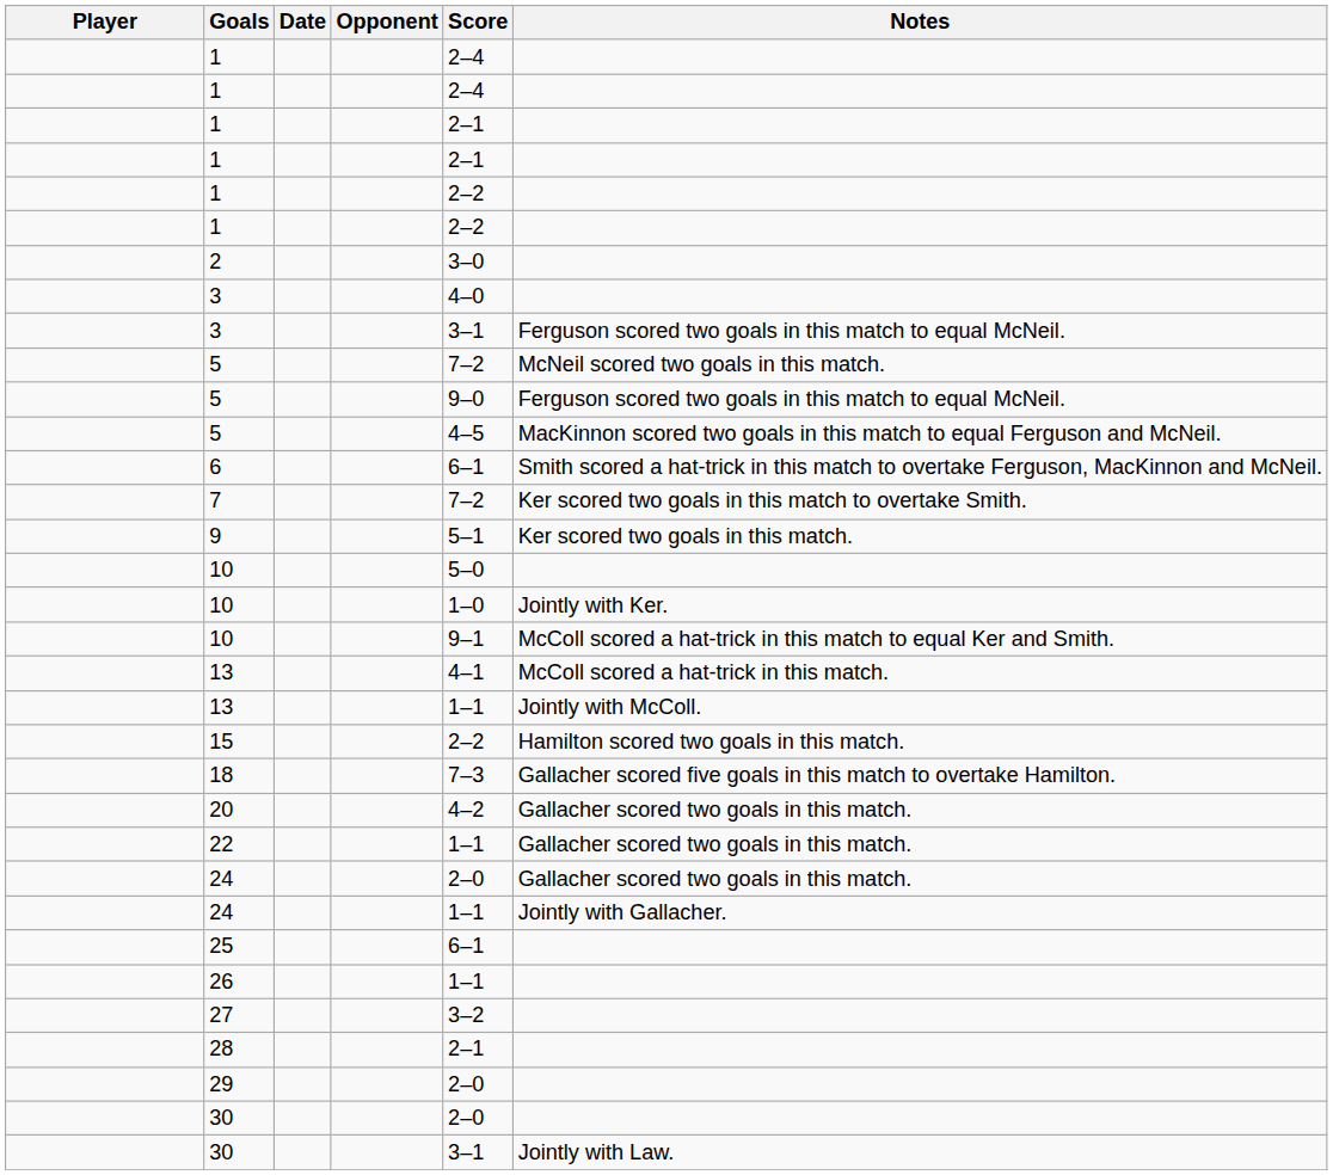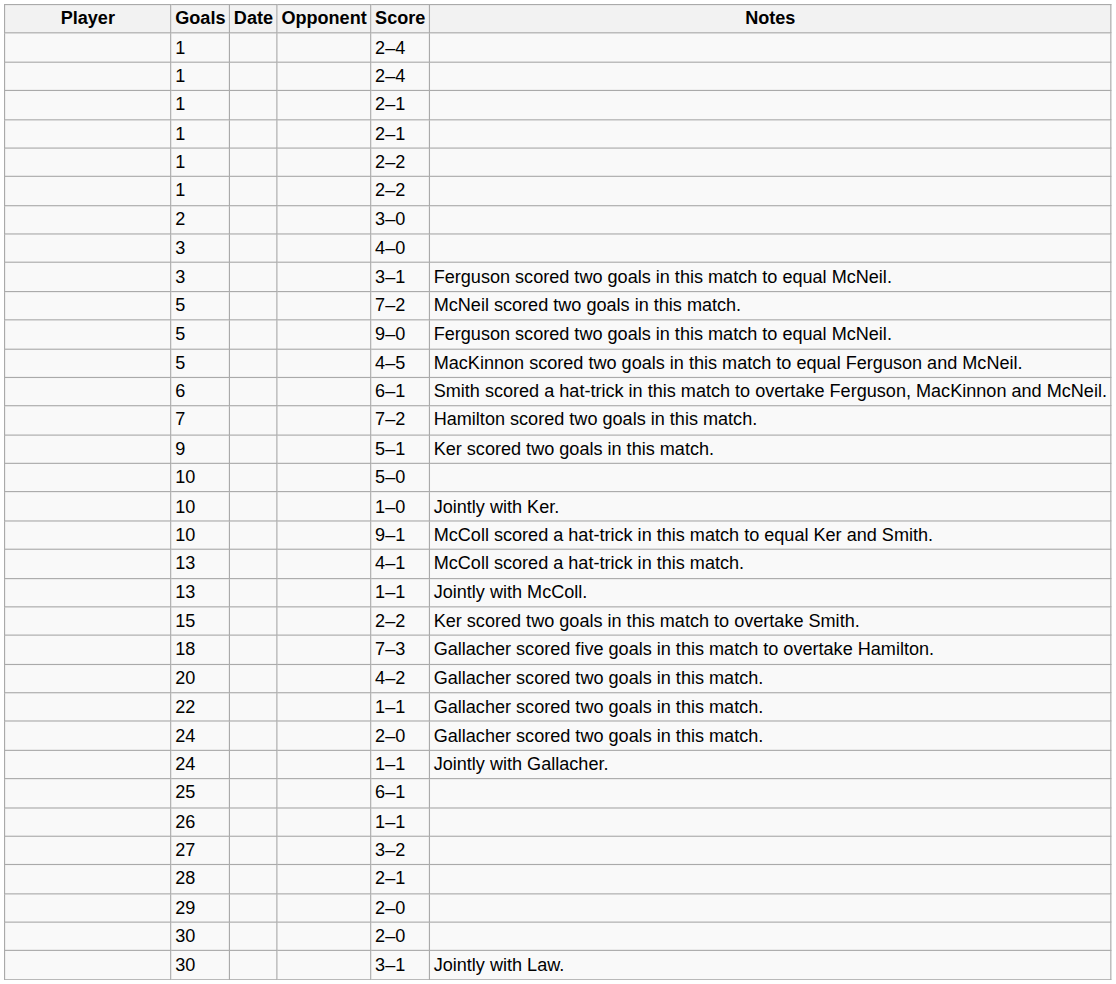7 | Notes: Ker scored two goals in this match to overtake Smith. -> Hamilton scored two goals in this match.
15 | Notes: Hamilton scored two goals in this match. -> Ker scored two goals in this match to overtake Smith.
